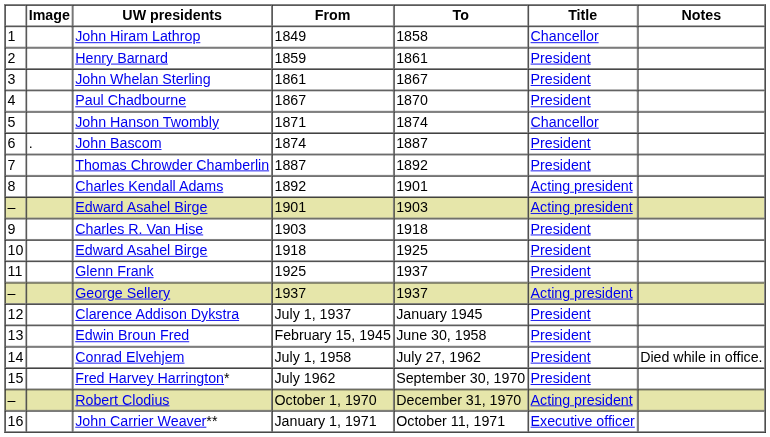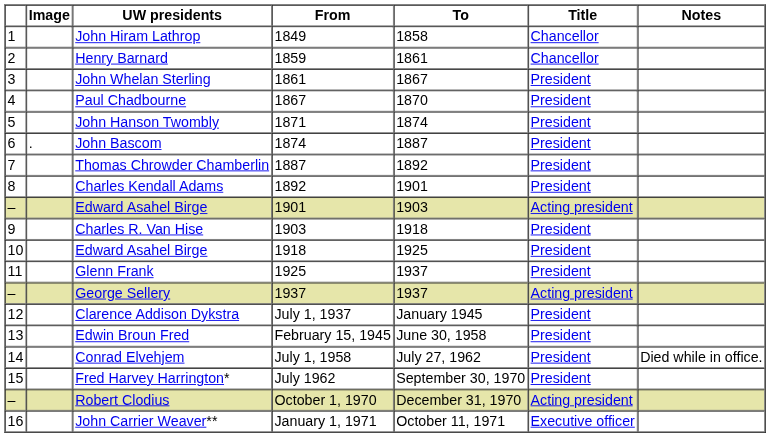Henry Barnard | Title: President -> Chancellor
John Hanson Twombly | Title: Chancellor -> President
Charles Kendall Adams | Title: Acting president -> President
